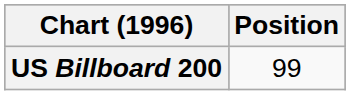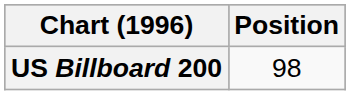US Billboard 200 | Position: 99 -> 98
